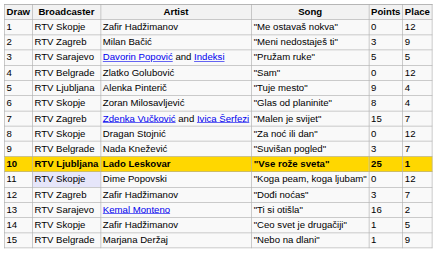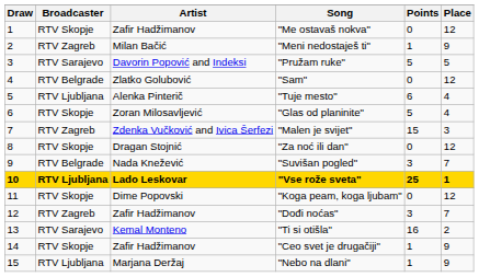"Meni nedostaješ ti" | Points: 3 -> 1
"Tuje mesto" | Points: 9 -> 6
"Glas od planinite" | Points: 8 -> 5
"Malen je svijet" | Place: 7 -> 3
"Koga peam, koga ljubam" | Broadcaster: lavender background -> no background
"Ceo svet je drugačiji" | Place: 5 -> 9
"Nebo na dlani" | Broadcaster: RTV Belgrade -> RTV Ljubljana
